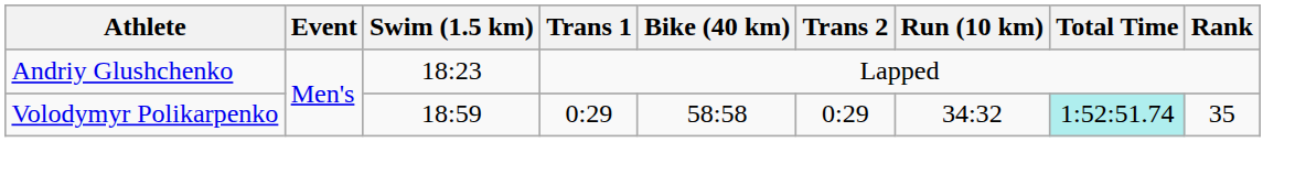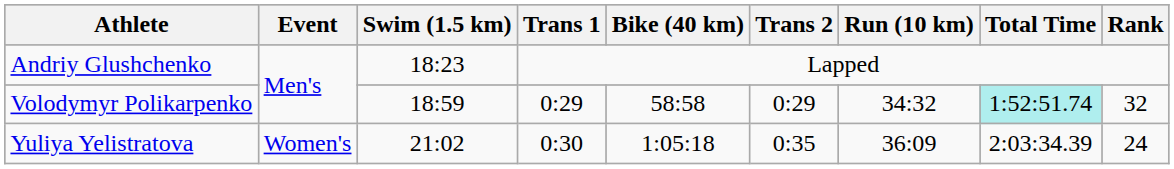Volodymyr Polikarpenko | Rank: 35 -> 32
+ row: Yuliya Yelistratova | Women's | 21:02 | 0:30 | 1:05:18 | 0:35 | 36:09 | 2:03:34.39 | 24
